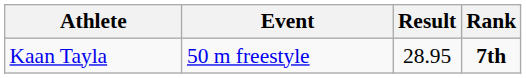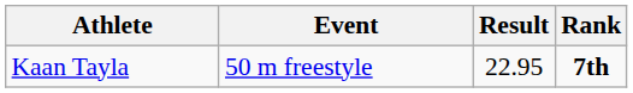Kaan Tayla | Result: 28.95 -> 22.95
